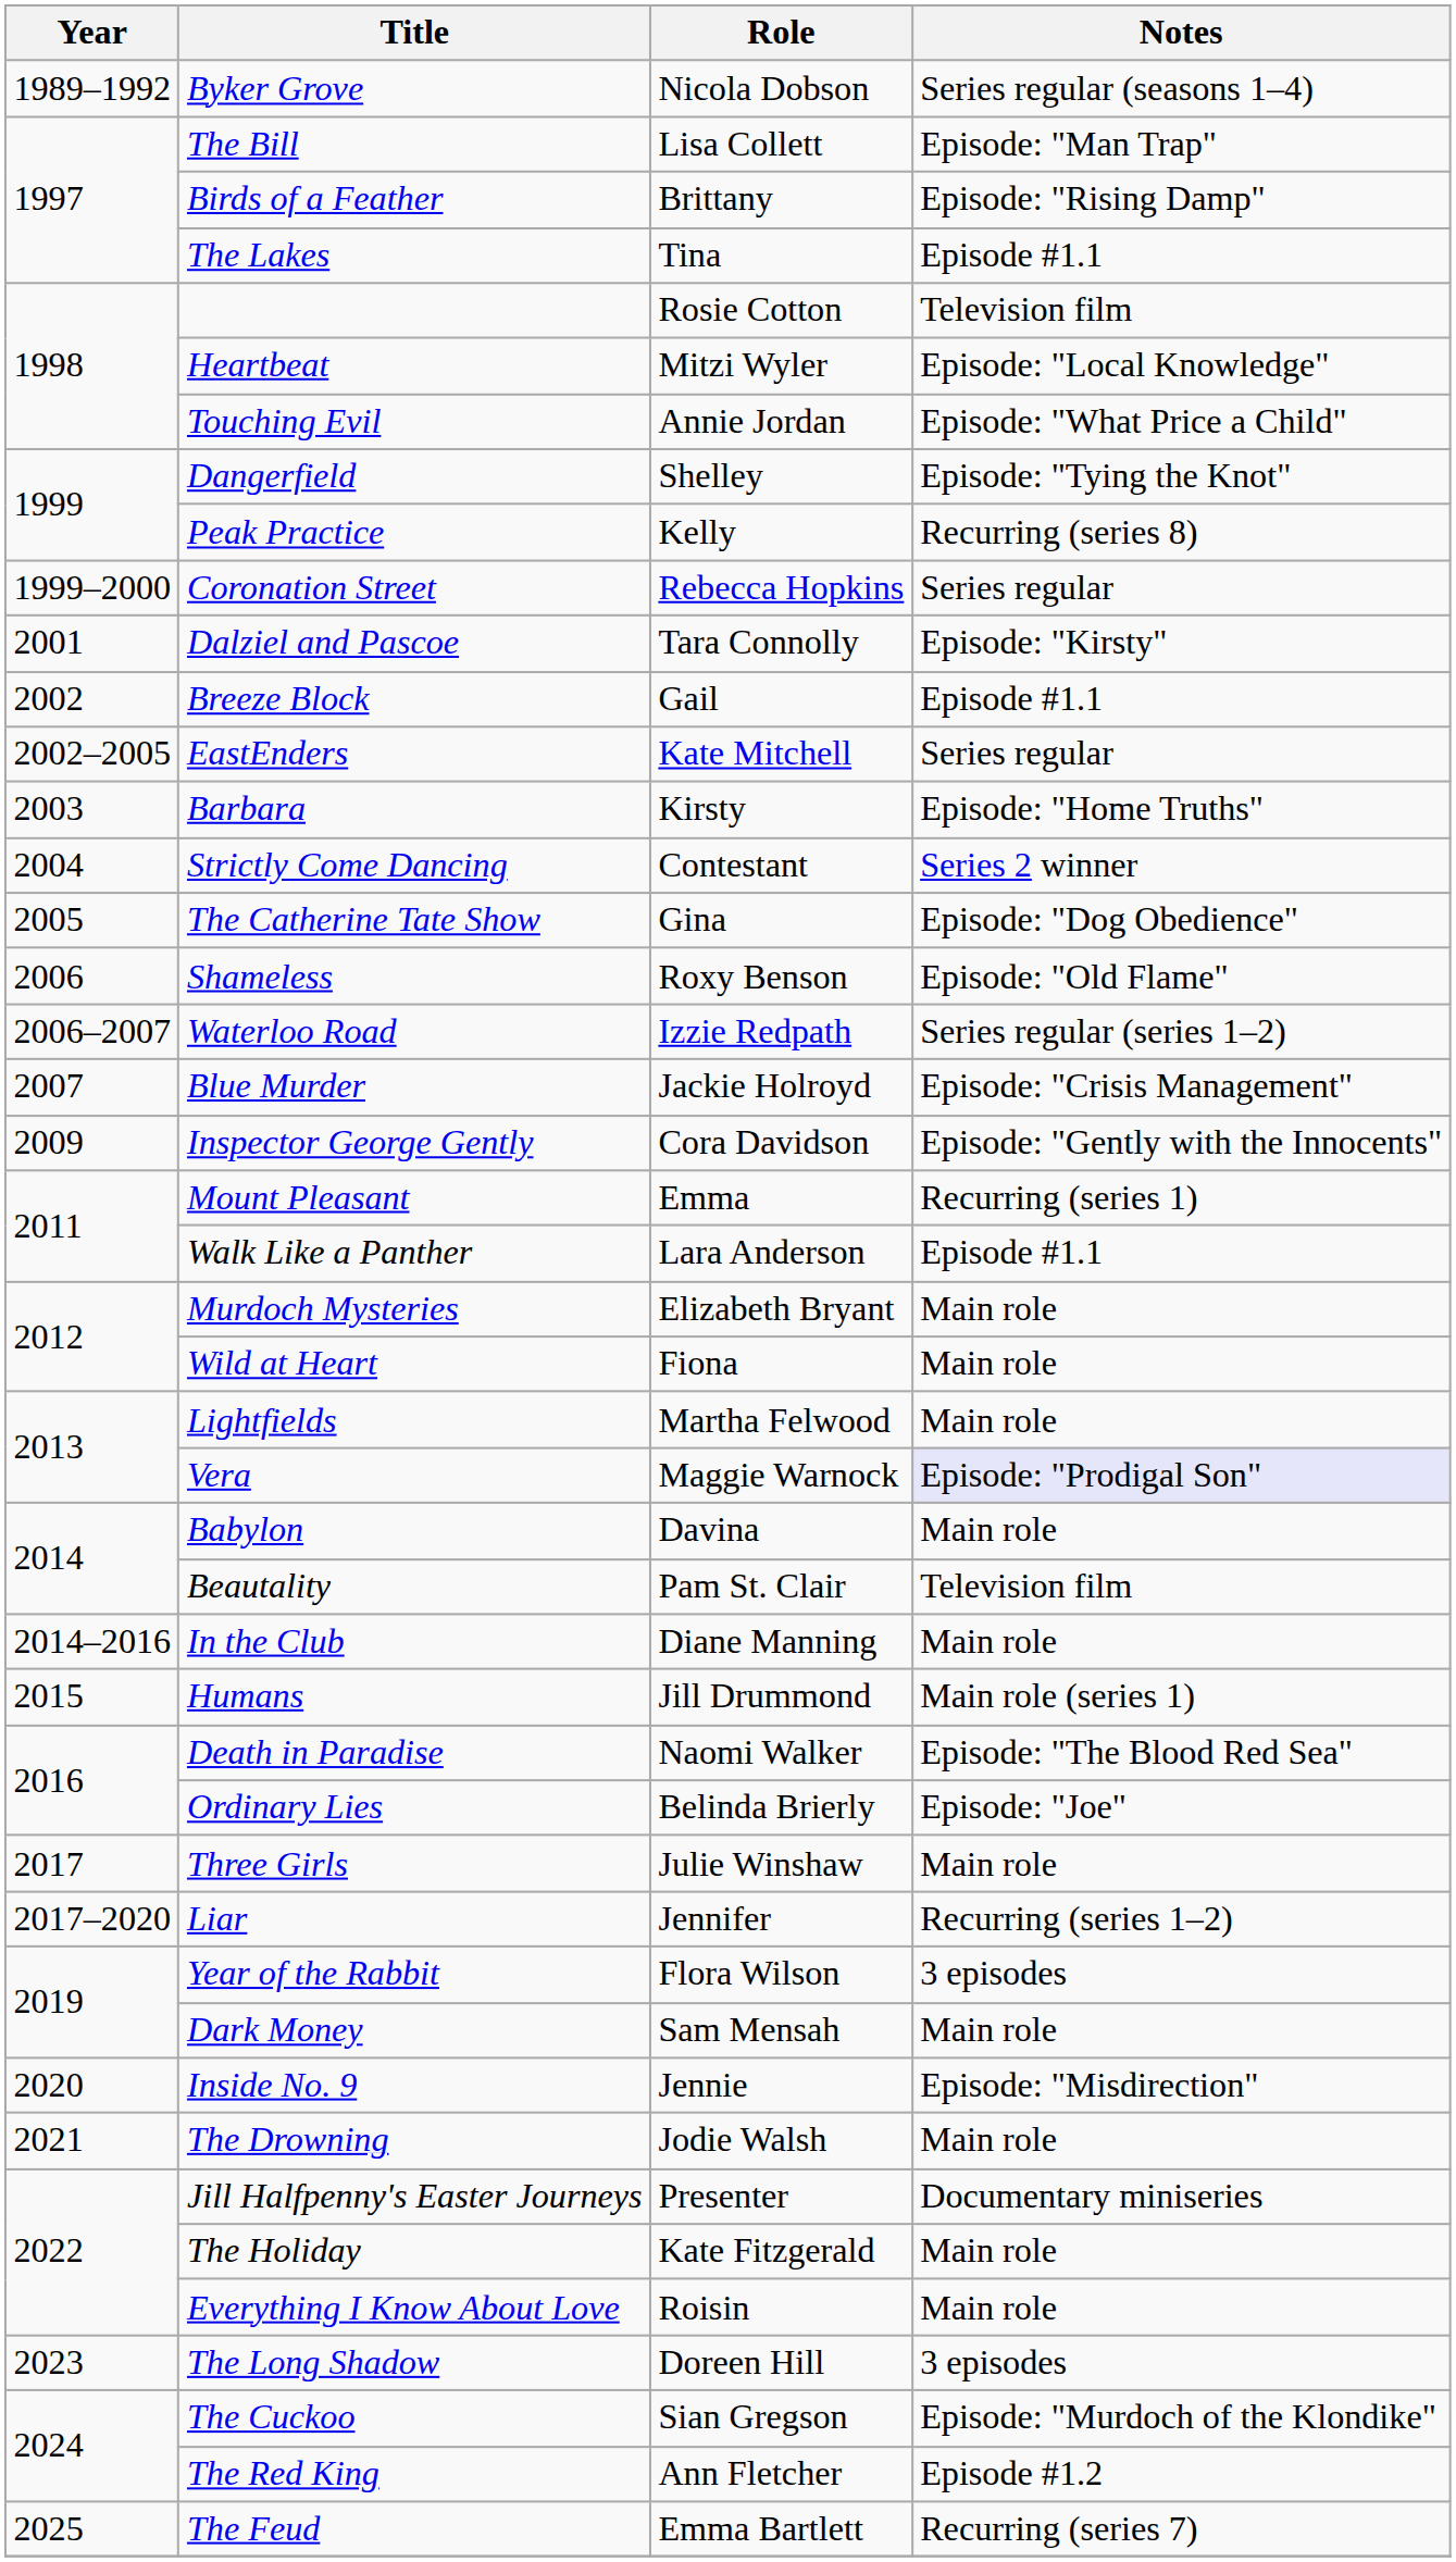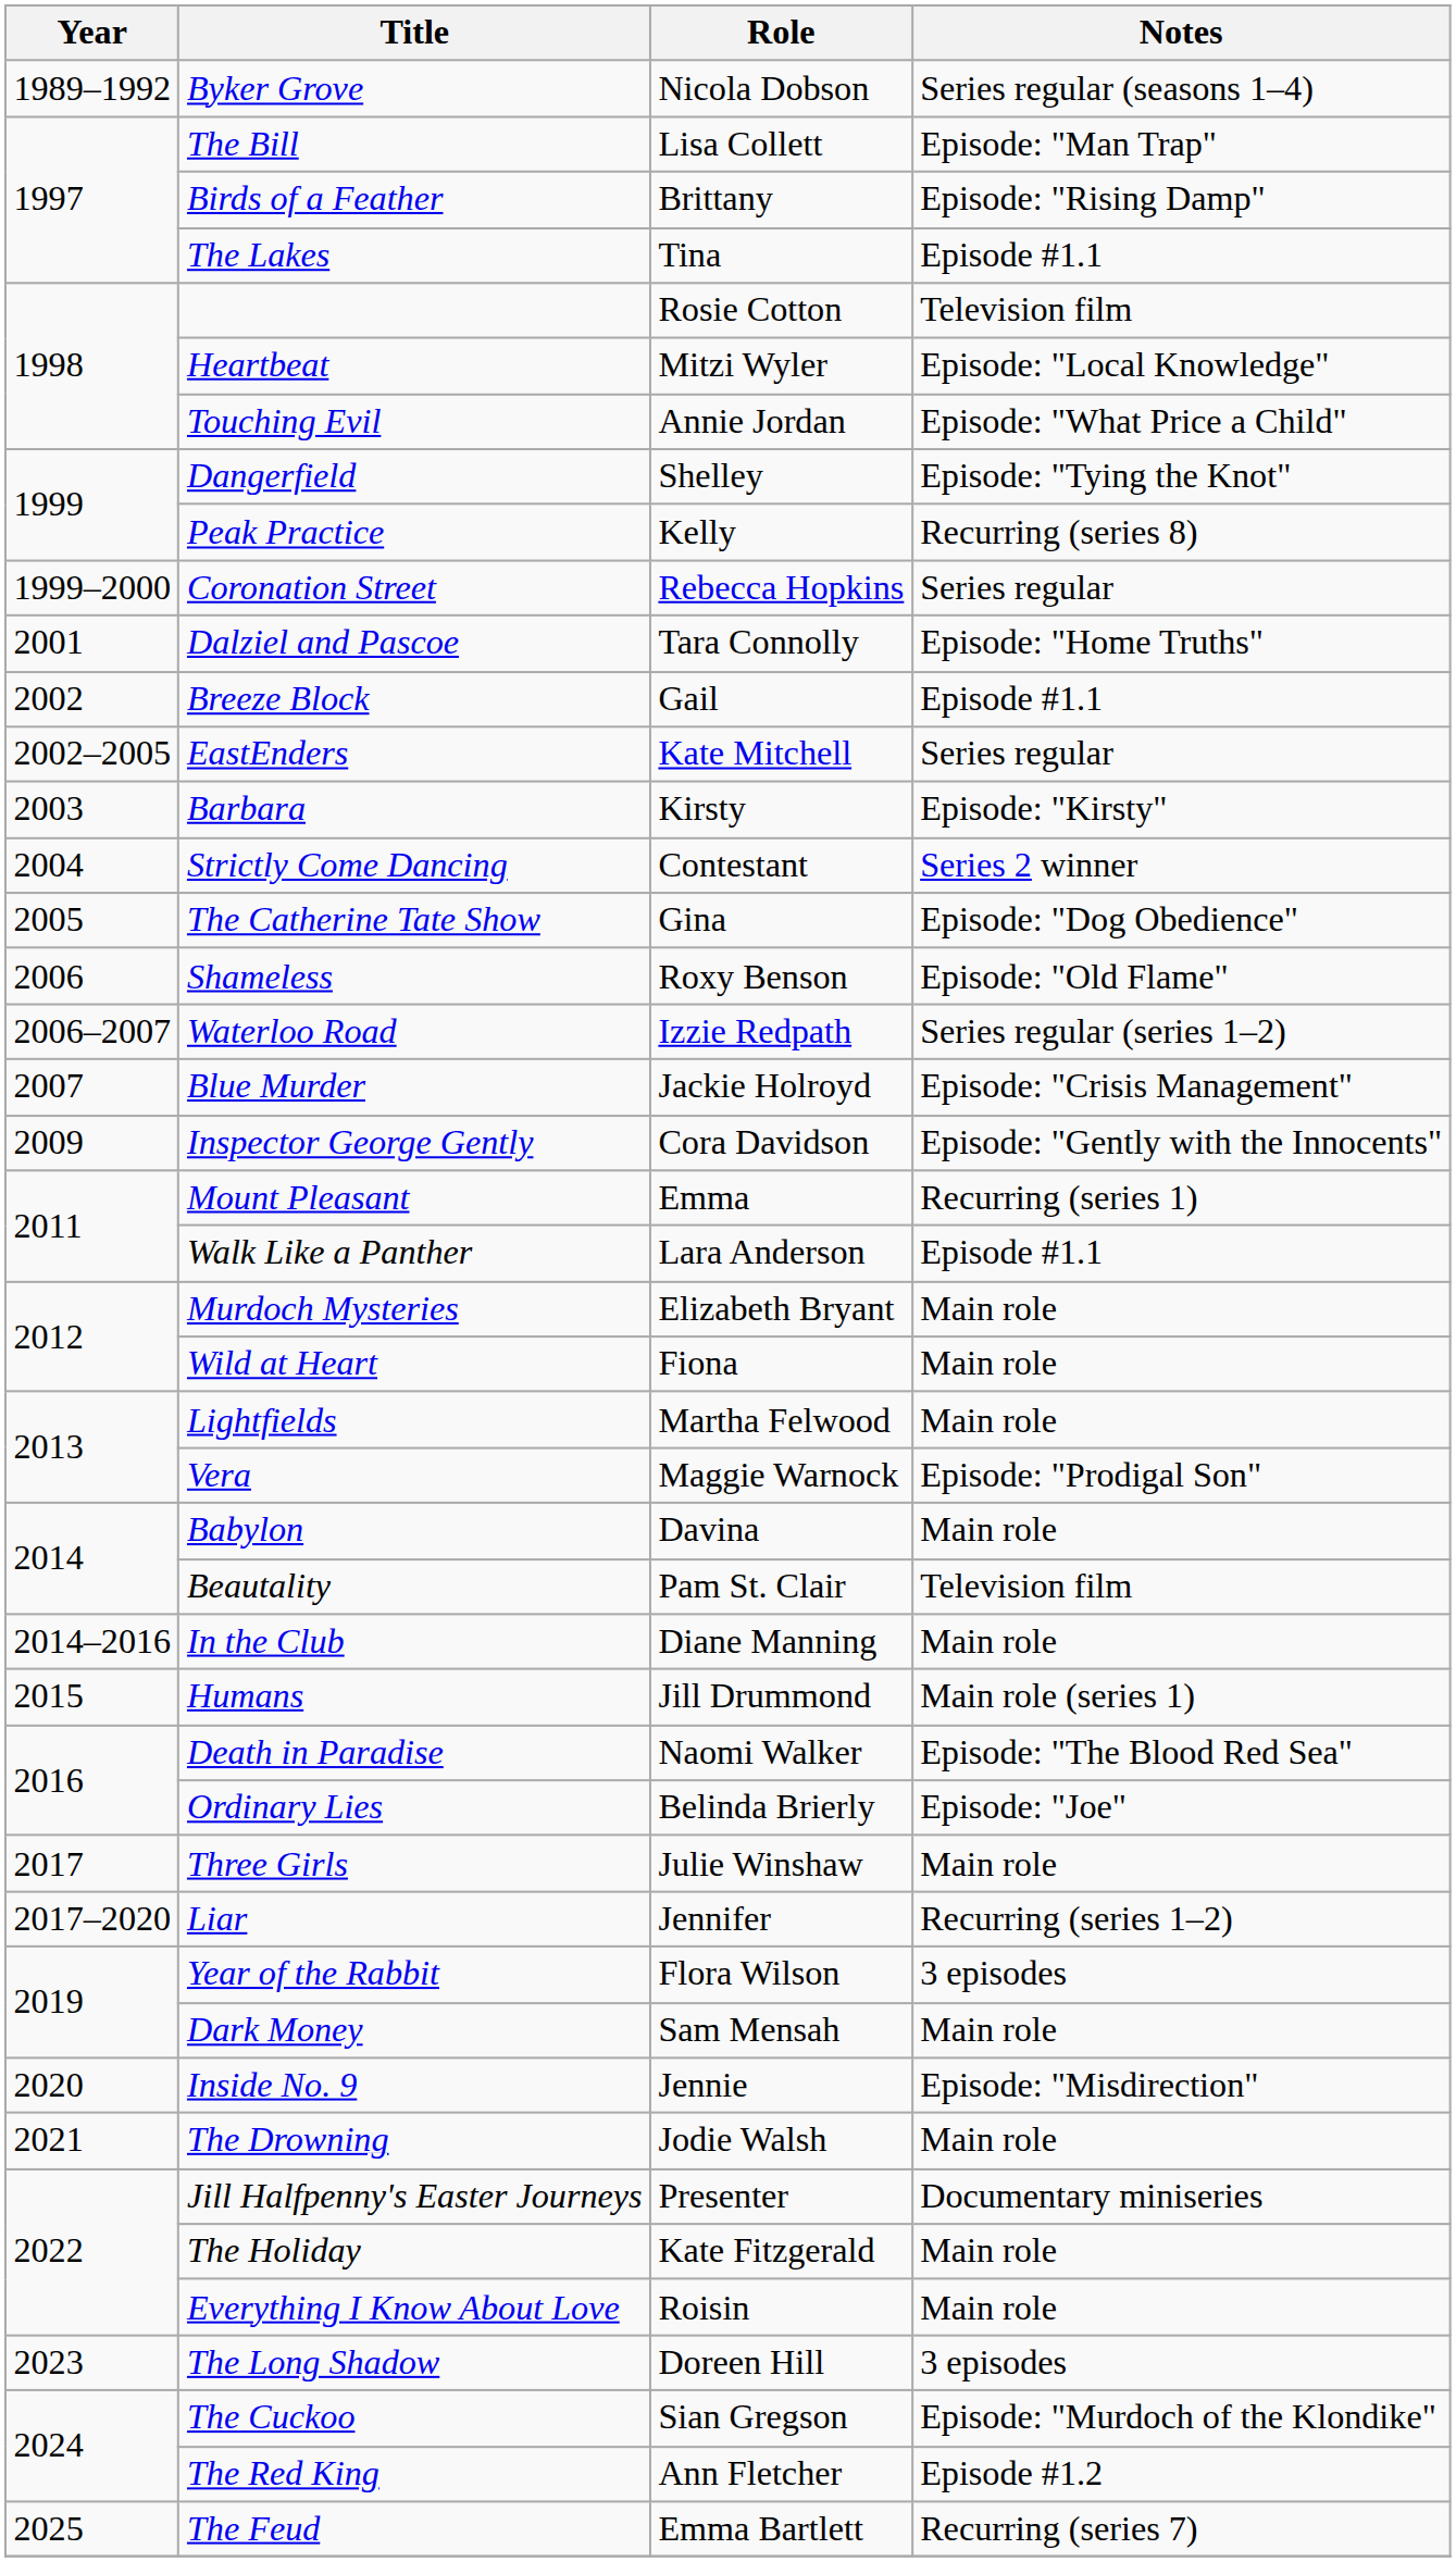Dalziel and Pascoe | Notes: Episode: "Kirsty" -> Episode: "Home Truths"
Barbara | Notes: Episode: "Home Truths" -> Episode: "Kirsty"
Vera | Notes: lavender background -> no background
